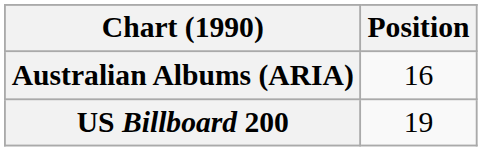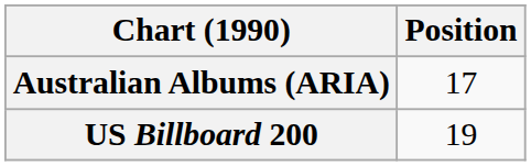Australian Albums (ARIA) | Position: 16 -> 17
